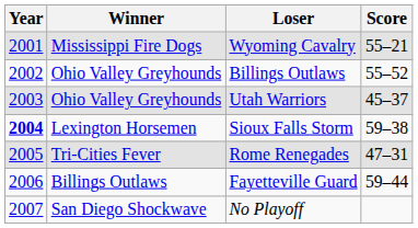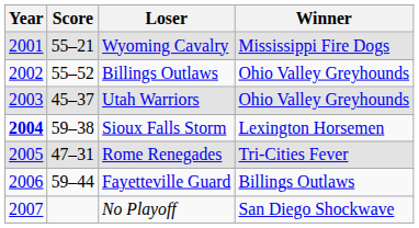columns swapped: Winner <-> Score
